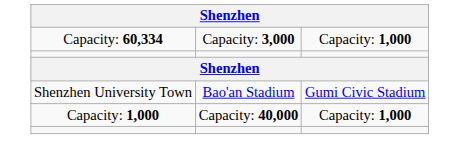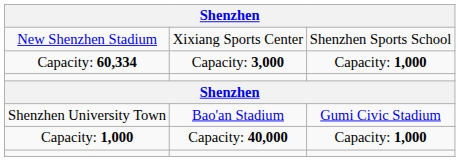+ row: New Shenzhen Stadium | Xixiang Sports Center | Shenzhen Sports School
